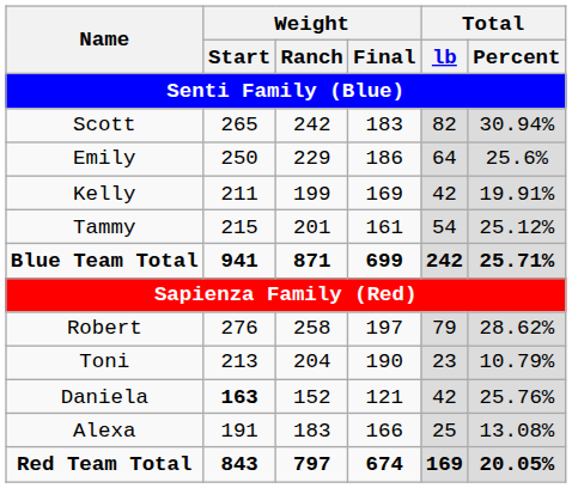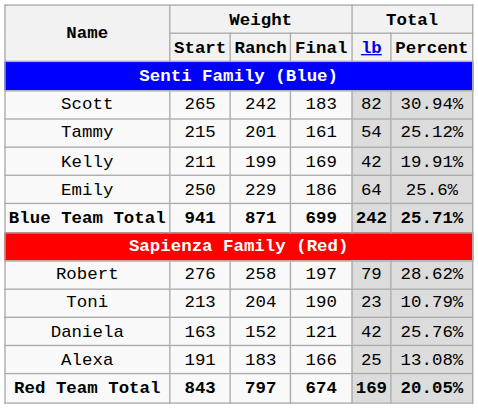rows swapped: Tammy <-> Emily
Daniela | Weight / Start: bold -> normal
